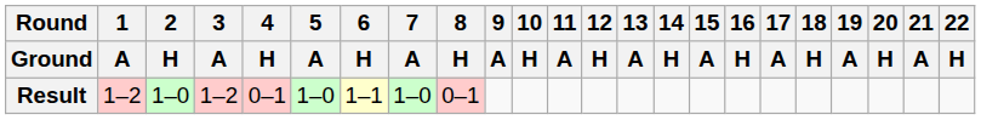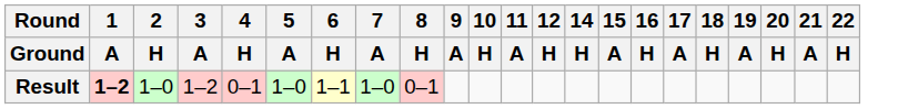- column: 13 | A
Result | 1 / A: normal -> bold
